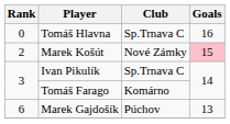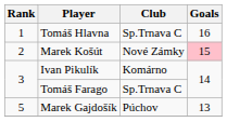Tomáš Hlavna | Rank: 0 -> 1
Ivan Pikulík | Club: Sp.Trnava C -> Komárno
Tomáš Farago | Club: Komárno -> Sp.Trnava C
Marek Gajdošík | Rank: 6 -> 5
